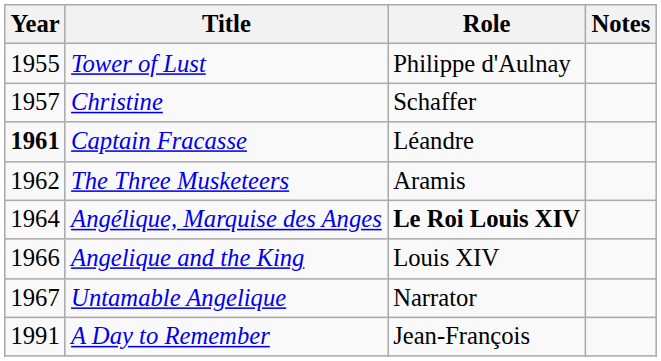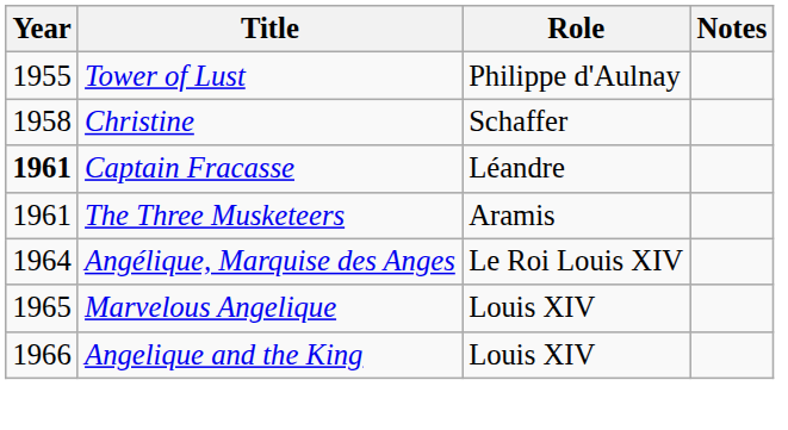Christine | Year: 1957 -> 1958
The Three Musketeers | Year: 1962 -> 1961
Angélique, Marquise des Anges | Role: bold -> normal
+ row: 1965 | Marvelous Angelique | Louis XIV
- row: 1967 | Untamable Angelique | Narrator
- row: 1991 | A Day to Remember | Jean-François
